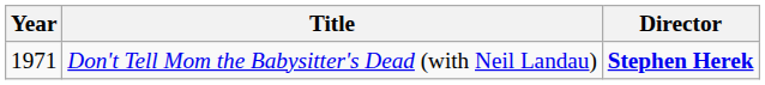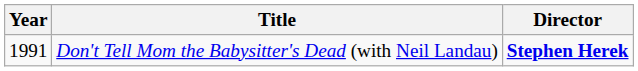Don't Tell Mom the Babysitter's Dead (with Neil Landau) | Year: 1971 -> 1991
